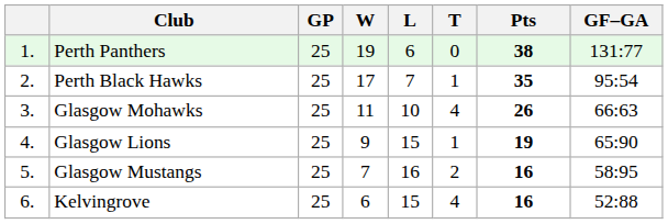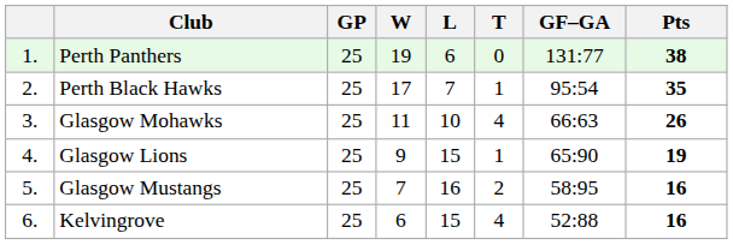columns swapped: GF–GA <-> Pts
